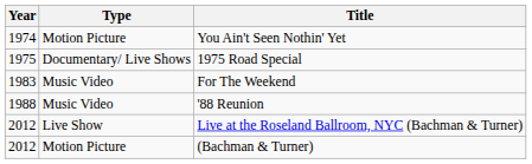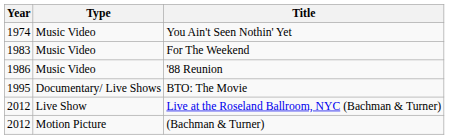You Ain't Seen Nothin' Yet | Type: Motion Picture -> Music Video
- row: 1975 | Documentary/ Live Shows | 1975 Road Special
'88 Reunion | Year: 1988 -> 1986
+ row: 1995 | Documentary/ Live Shows | BTO: The Movie
